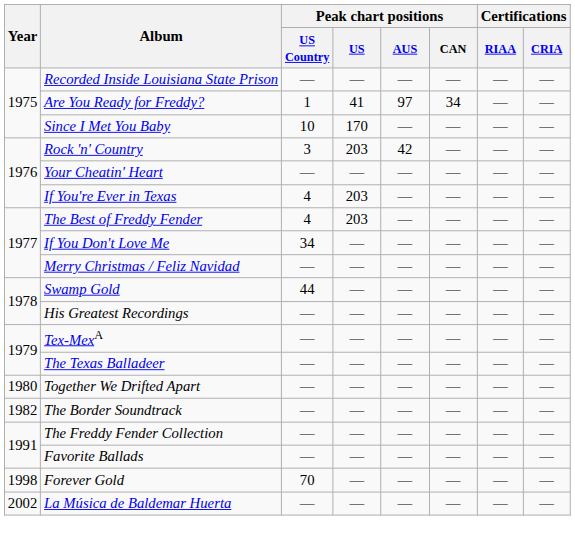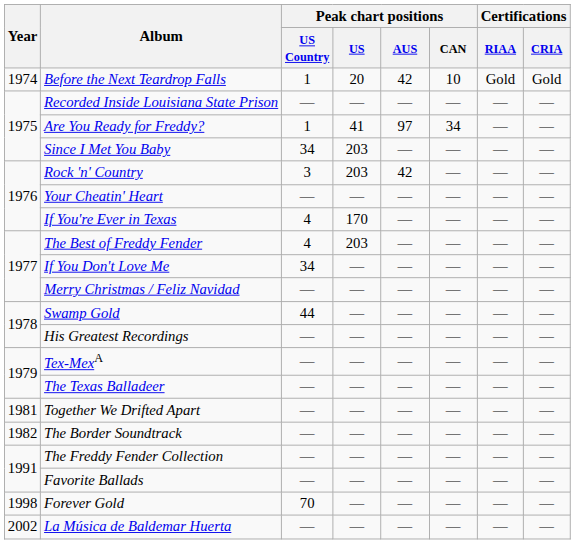+ row: 1974 | Before the Next Teardrop Falls | 1 | 20 | 42 | 10 | Gold | Gold
Since I Met You Baby | Peak chart positions / US Country: 10 -> 34
Since I Met You Baby | Peak chart positions / US: 170 -> 203
If You're Ever in Texas | Peak chart positions / US: 203 -> 170
Together We Drifted Apart | Year: 1980 -> 1981
